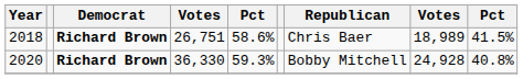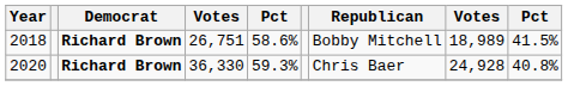2018 | Republican: Chris Baer -> Bobby Mitchell
2020 | Republican: Bobby Mitchell -> Chris Baer
